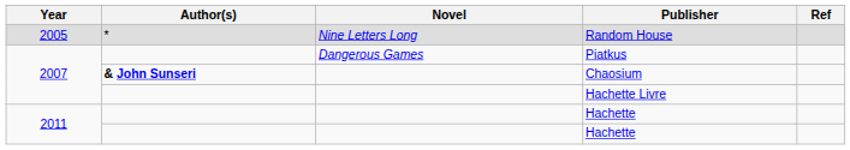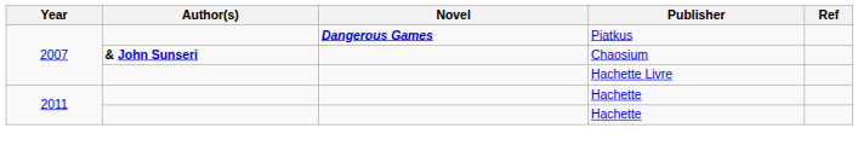- row: 2005 | * | Nine Letters Long | Random House
Piatkus | Novel: normal -> bold
